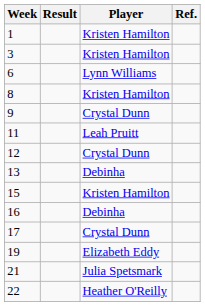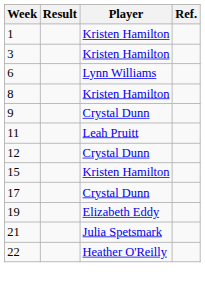- row: 13 | Debinha
- row: 16 | Debinha
